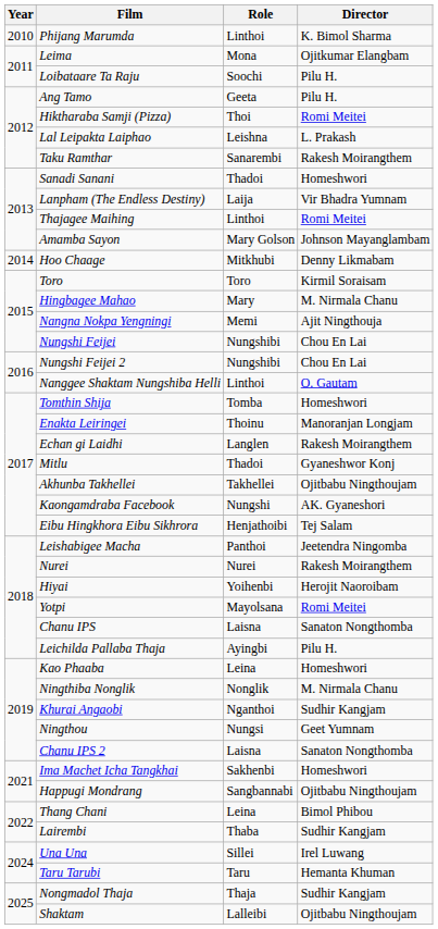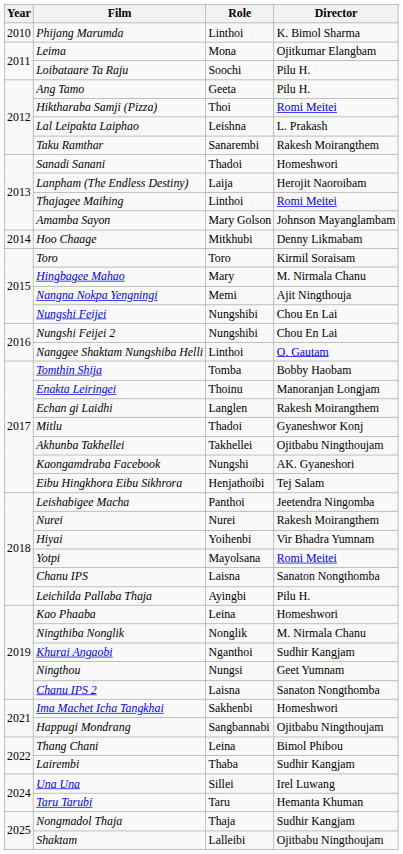Lanpham (The Endless Destiny) | Director: Vir Bhadra Yumnam -> Herojit Naoroibam
Tomthin Shija | Director: Homeshwori -> Bobby Haobam
Hiyai | Director: Herojit Naoroibam -> Vir Bhadra Yumnam
